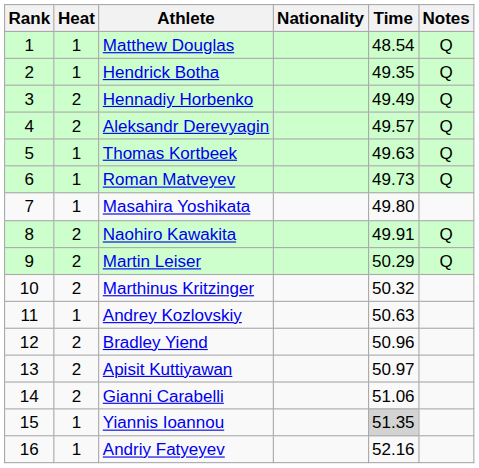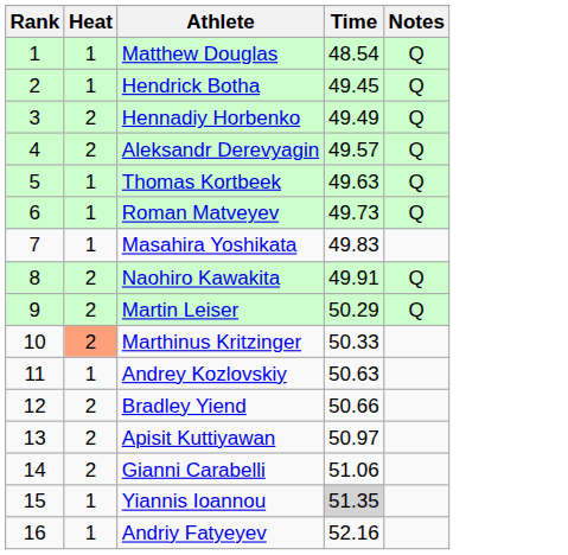- column: Nationality
Hendrick Botha | Time: 49.35 -> 49.45
Masahira Yoshikata | Time: 49.80 -> 49.83
Marthinus Kritzinger | Heat: no background -> lightsalmon background
Marthinus Kritzinger | Time: 50.32 -> 50.33
Bradley Yiend | Time: 50.96 -> 50.66
